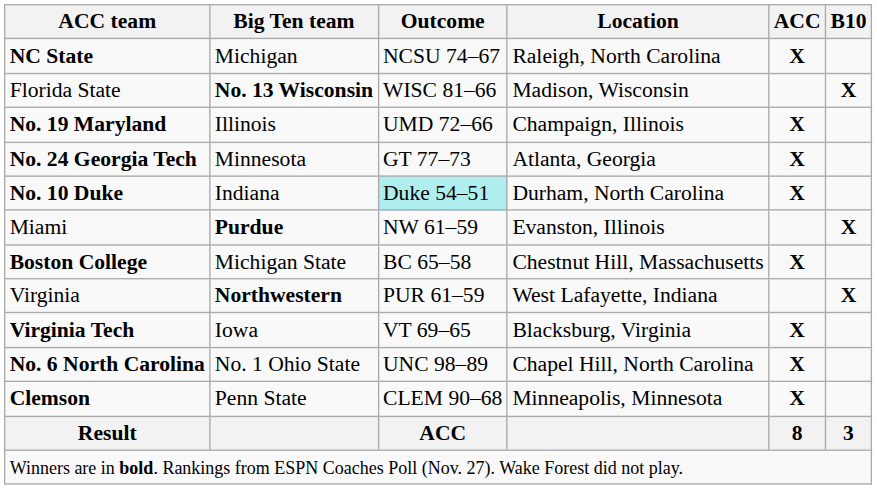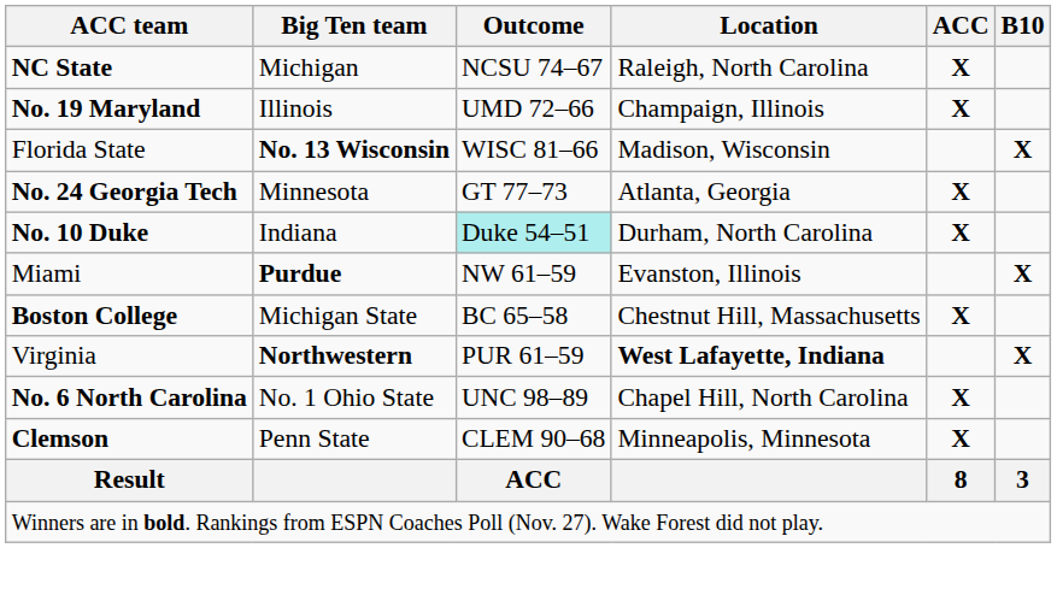rows swapped: No. 19 Maryland <-> Florida State
Virginia | Location: normal -> bold
- row: Virginia Tech | Iowa | VT 69–65 | Blacksburg, Virginia | X
